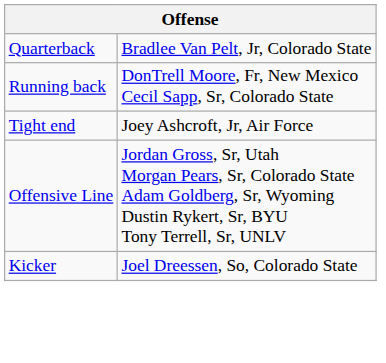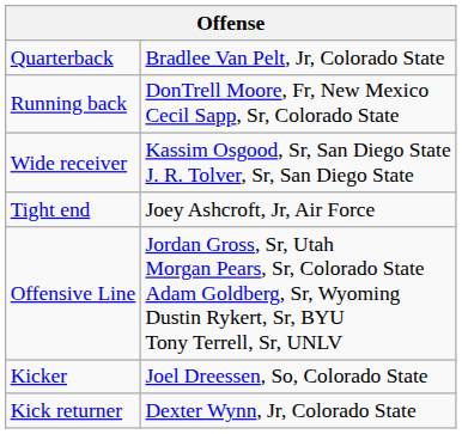+ row: Wide receiver | Kassim Osgood, Sr, San Diego State J. R. Tolver, Sr, San Diego State
+ row: Kick returner | Dexter Wynn, Jr, Colorado State
